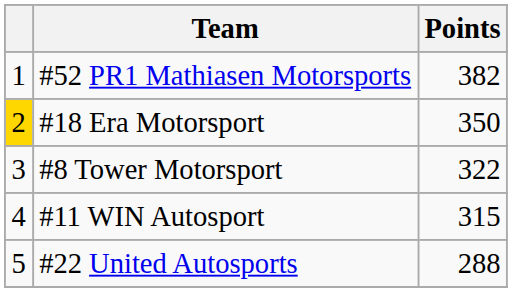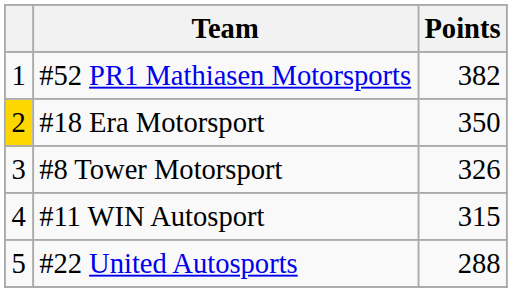#8 Tower Motorsport | Points: 322 -> 326
